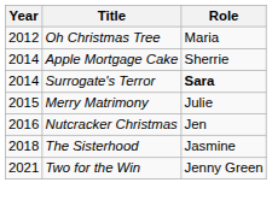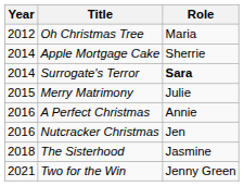+ row: 2016 | A Perfect Christmas | Annie
